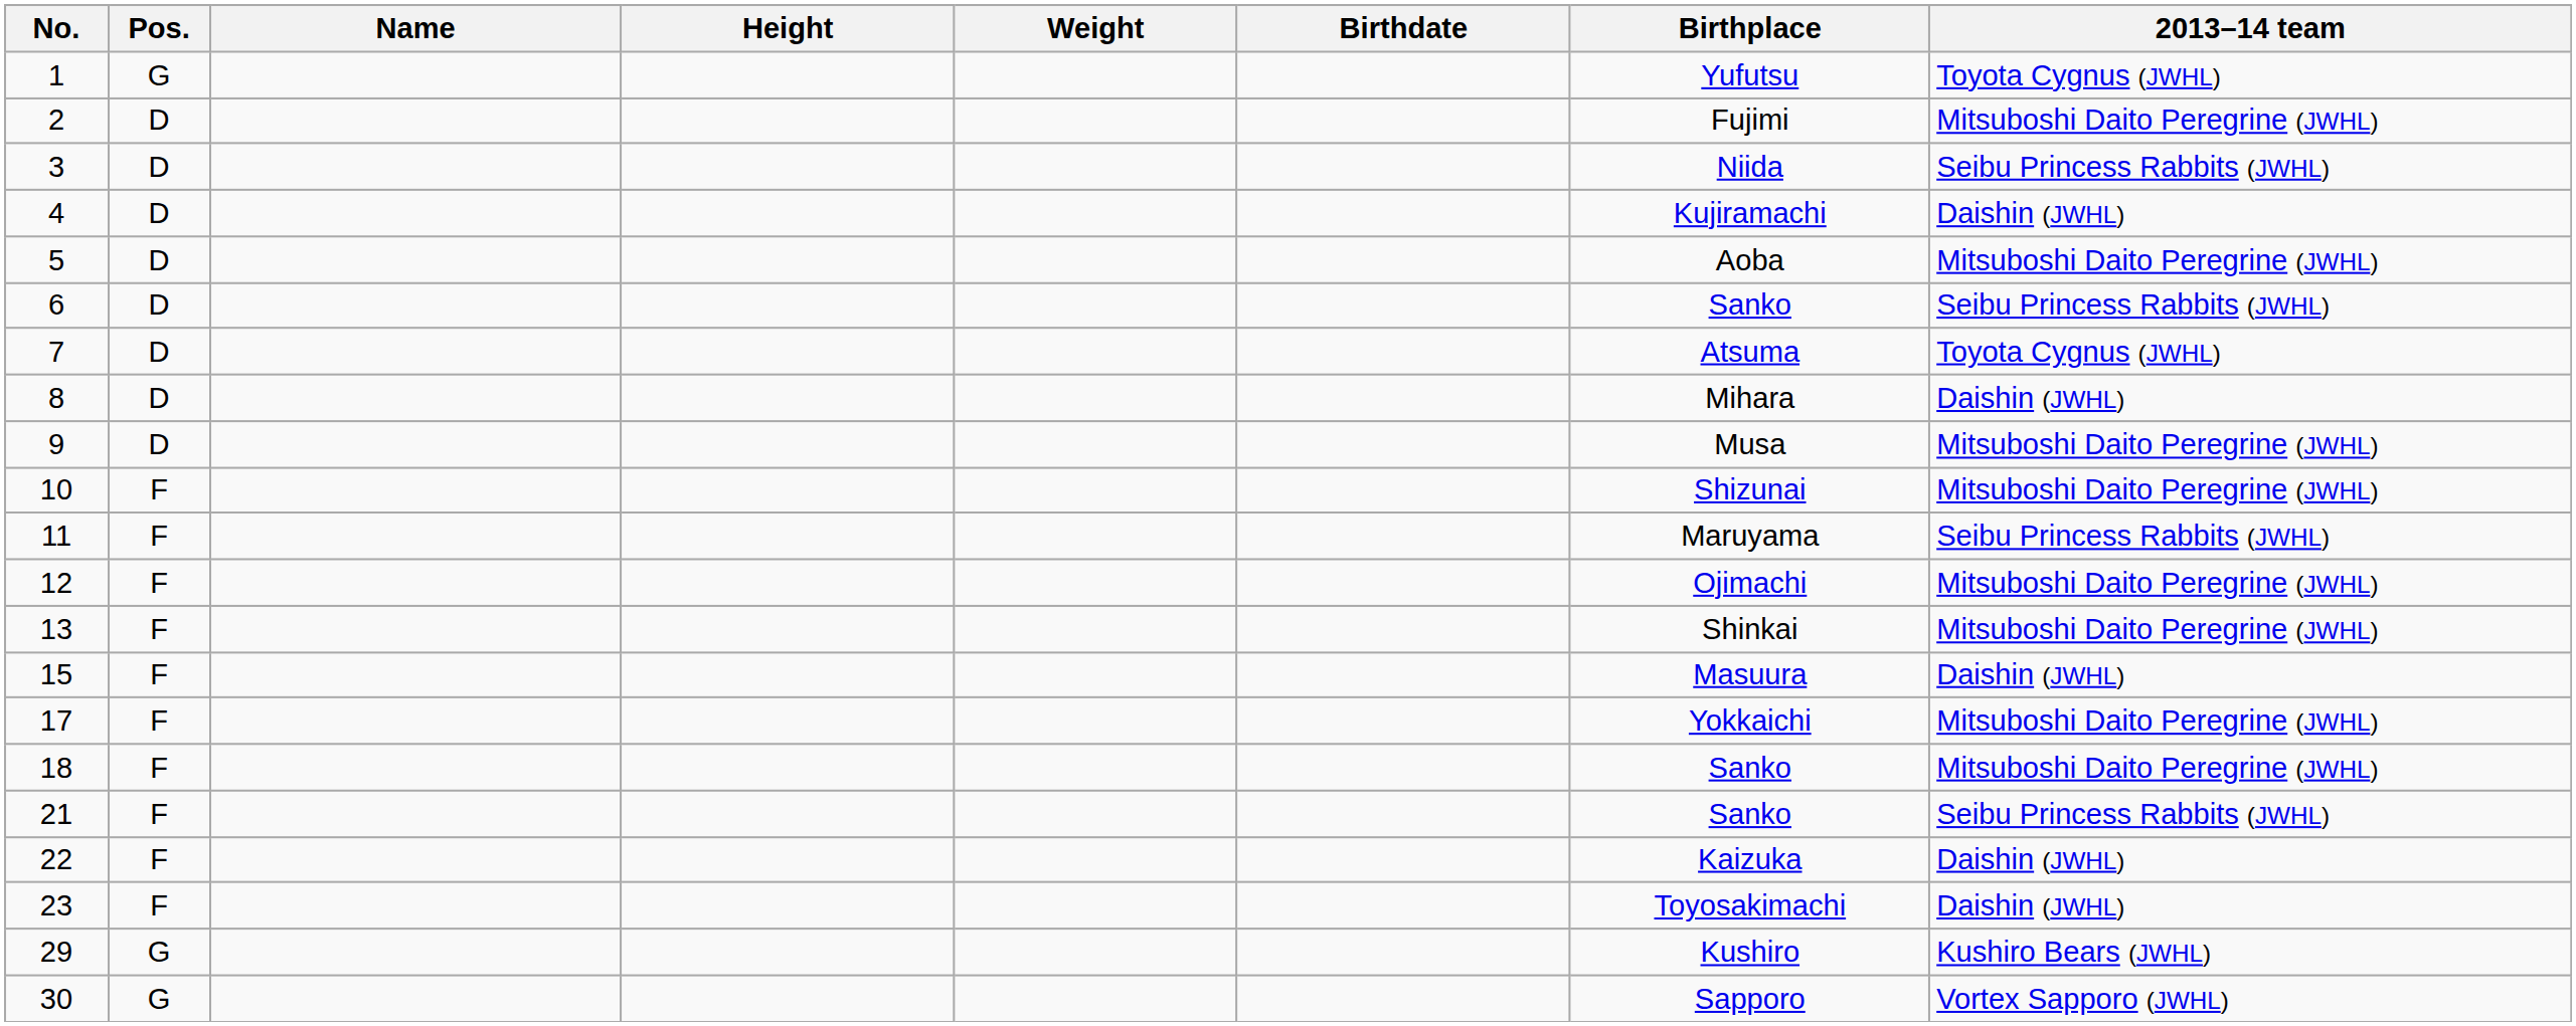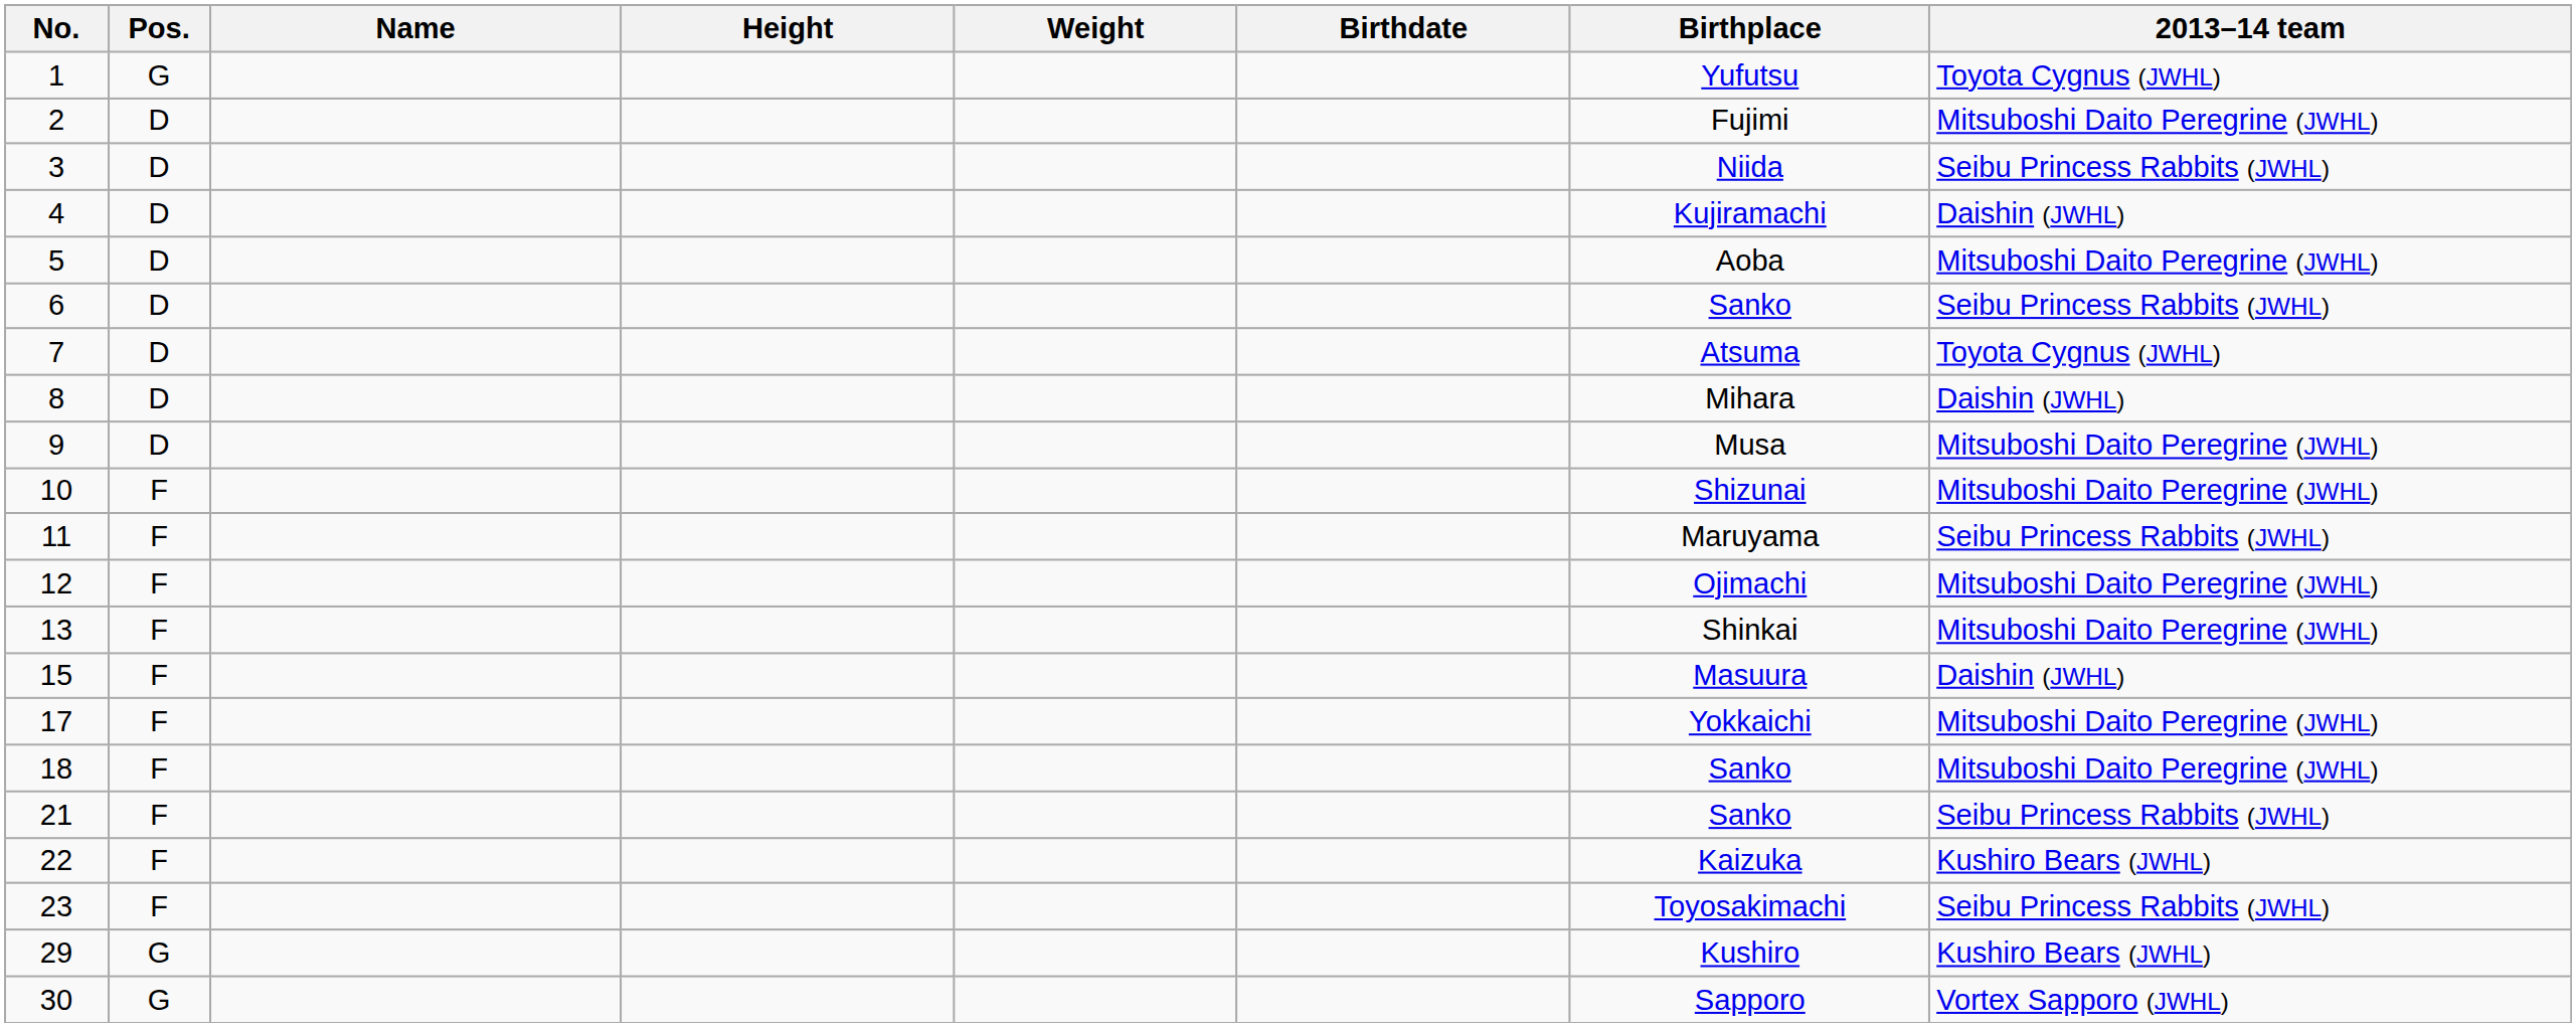22 | 2013–14 team: Daishin (JWHL) -> Kushiro Bears (JWHL)
23 | 2013–14 team: Daishin (JWHL) -> Seibu Princess Rabbits (JWHL)
